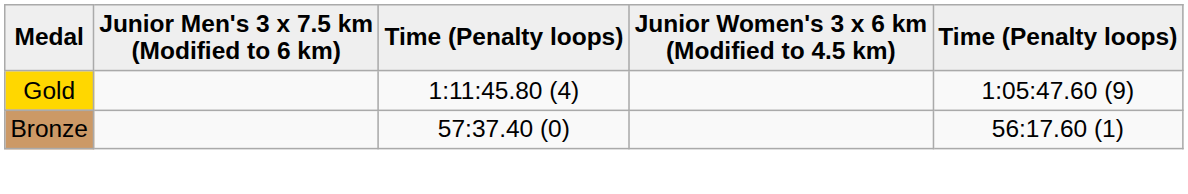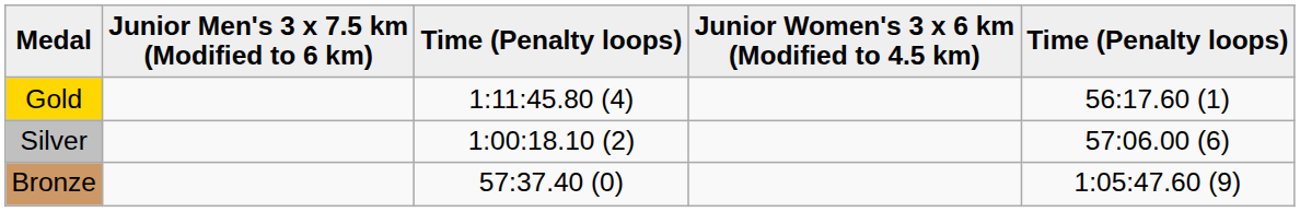Gold | column 5: 1:05:47.60 (9) -> 56:17.60 (1)
+ row: Silver | 1:00:18.10 (2) | 57:06.00 (6)
Bronze | column 5: 56:17.60 (1) -> 1:05:47.60 (9)
